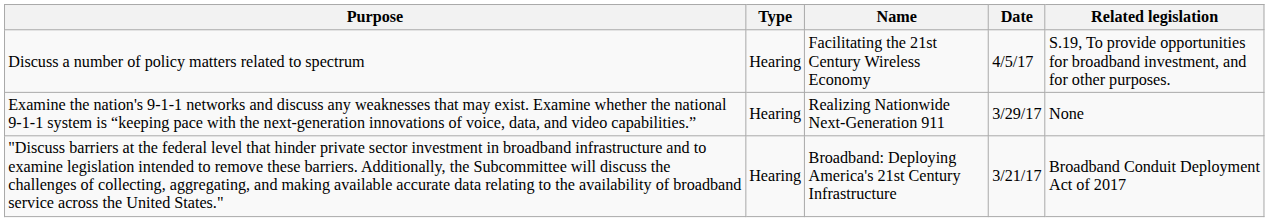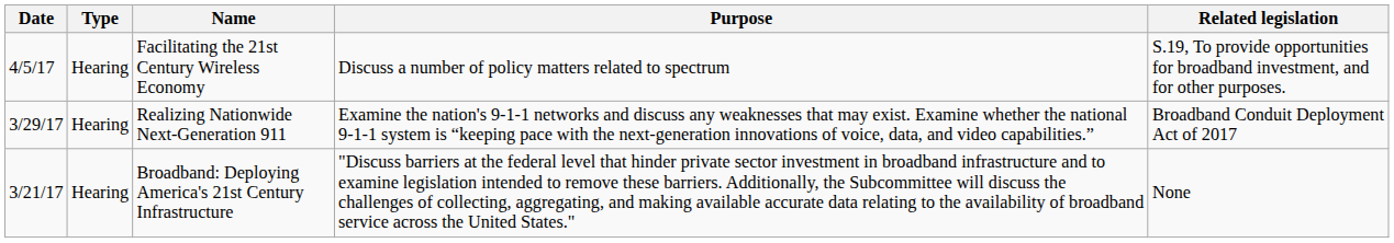columns swapped: Date <-> Purpose
Realizing Nationwide Next-Generation 911 | Related legislation: None -> Broadband Conduit Deployment Act of 2017
Broadband: Deploying America's 21st Century Infrastructure | Related legislation: Broadband Conduit Deployment Act of 2017 -> None
